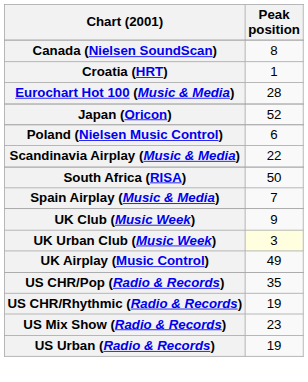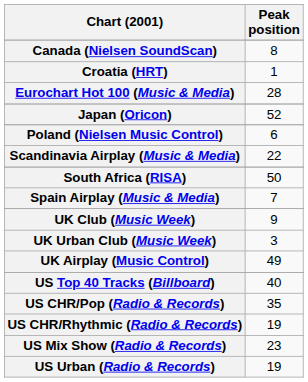UK Urban Club (Music Week) | Peak position: lightyellow background -> no background
+ row: US Top 40 Tracks (Billboard) | 40
